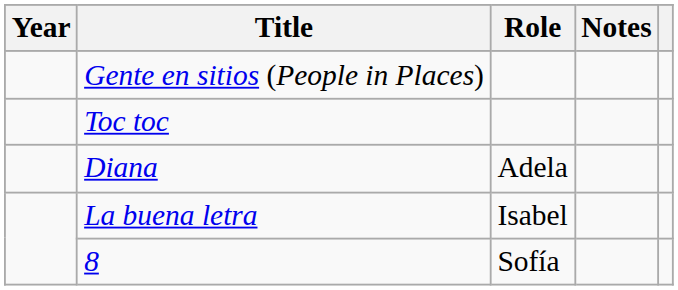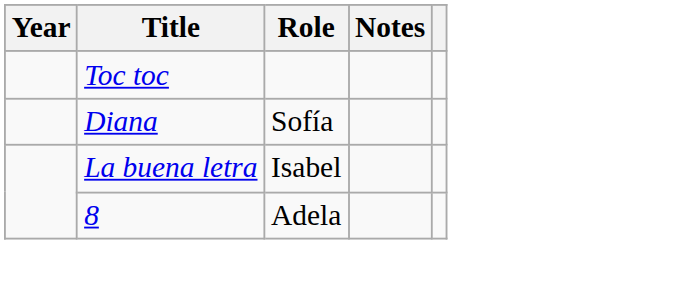- row: Gente en sitios (People in Places)
Diana | Role: Adela -> Sofía
8 | Role: Sofía -> Adela
